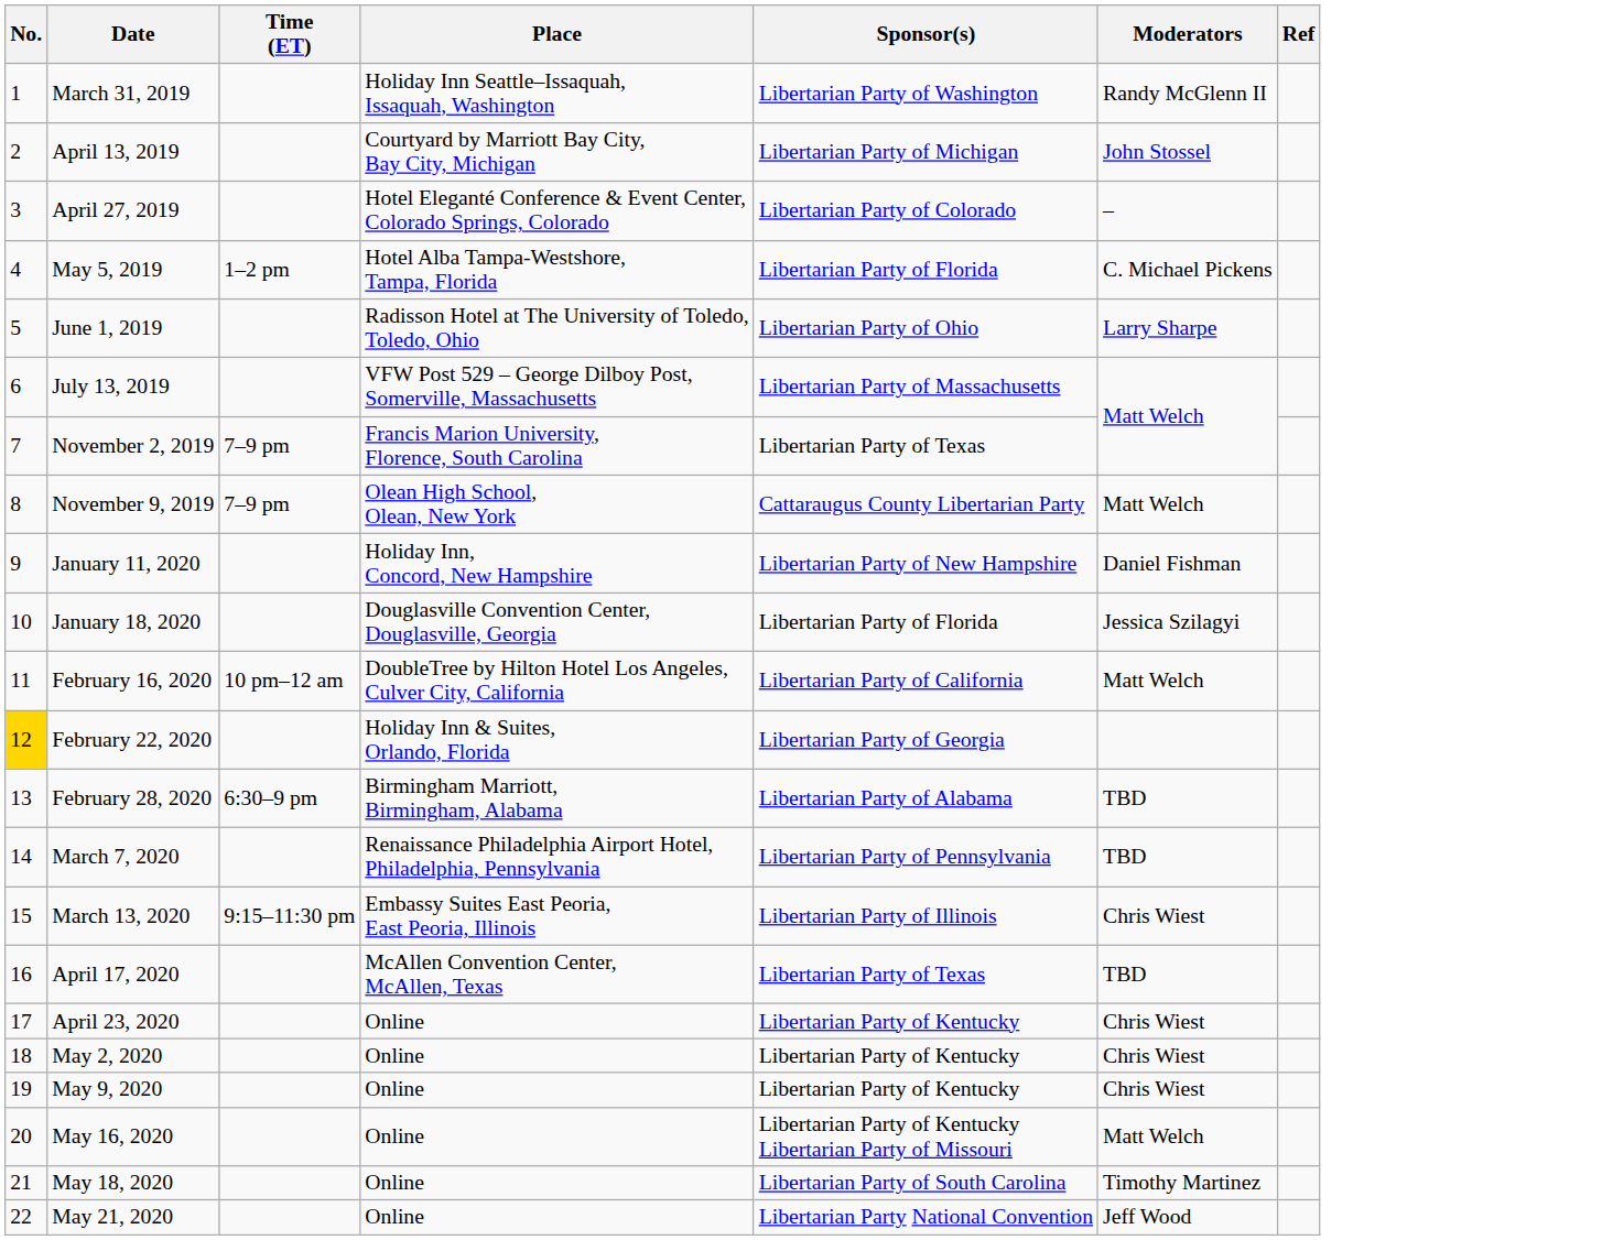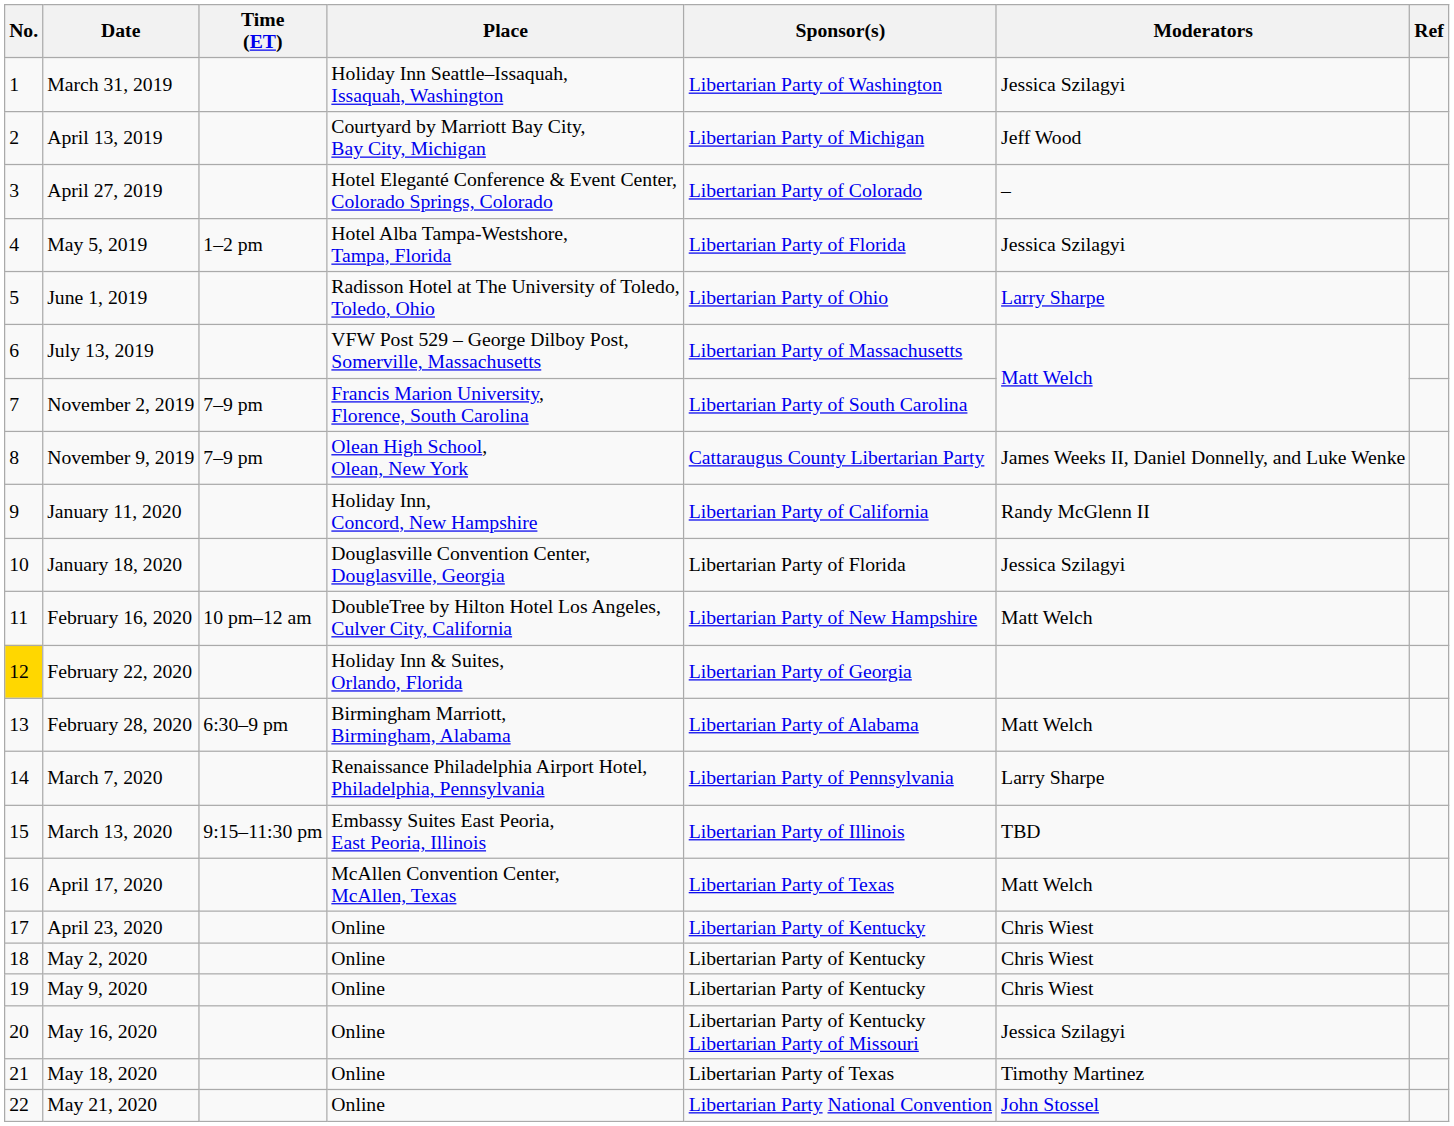March 31, 2019 | Moderators: Randy McGlenn II -> Jessica Szilagyi
April 13, 2019 | Moderators: John Stossel -> Jeff Wood
May 5, 2019 | Moderators: C. Michael Pickens -> Jessica Szilagyi
November 2, 2019 | Sponsor(s): Libertarian Party of Texas -> Libertarian Party of South Carolina
November 9, 2019 | Moderators: Matt Welch -> James Weeks II, Daniel Donnelly, and Luke Wenke
January 11, 2020 | Sponsor(s): Libertarian Party of New Hampshire -> Libertarian Party of California
January 11, 2020 | Moderators: Daniel Fishman -> Randy McGlenn II
February 16, 2020 | Sponsor(s): Libertarian Party of California -> Libertarian Party of New Hampshire
February 28, 2020 | Moderators: TBD -> Matt Welch
March 7, 2020 | Moderators: TBD -> Larry Sharpe
March 13, 2020 | Moderators: Chris Wiest -> TBD
April 17, 2020 | Moderators: TBD -> Matt Welch
May 16, 2020 | Moderators: Matt Welch -> Jessica Szilagyi
May 18, 2020 | Sponsor(s): Libertarian Party of South Carolina -> Libertarian Party of Texas
May 21, 2020 | Moderators: Jeff Wood -> John Stossel
